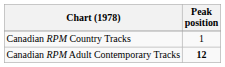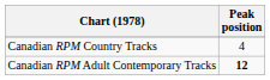Canadian RPM Country Tracks | Peak position: 1 -> 4
